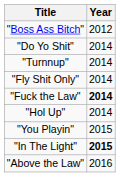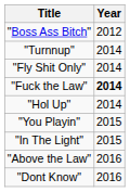- row: "Do Yo Shit" | 2014
"In The Light" | Year: bold -> normal
+ row: "Dont Know" | 2016
